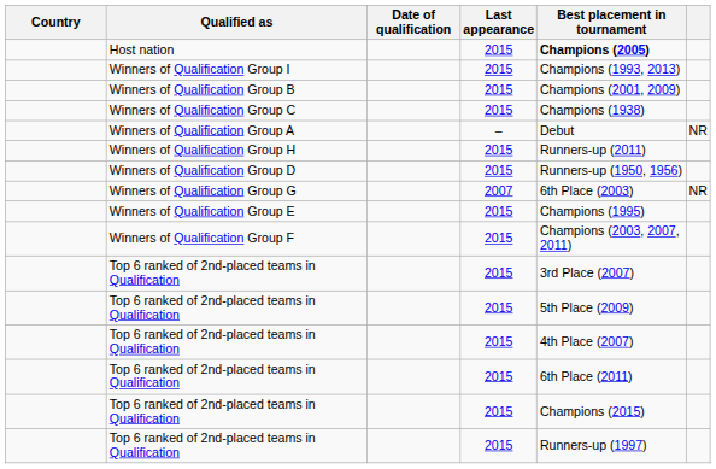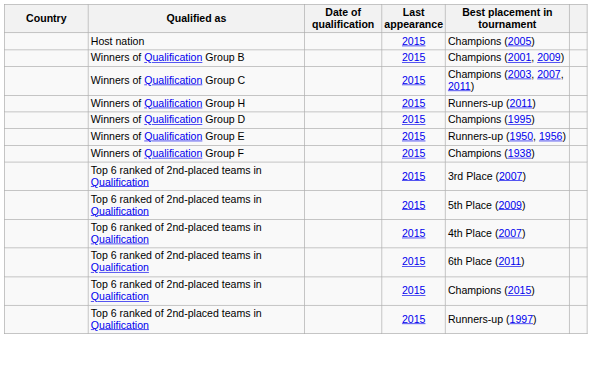Host nation | Best placement in tournament: bold -> normal
- row: Winners of Qualification Group I | 2015 | Champions (1993, 2013)
Winners of Qualification Group C | Best placement in tournament: Champions (1938) -> Champions (2003, 2007, 2011)
- row: Winners of Qualification Group A | – | Debut | NR
Winners of Qualification Group D | Best placement in tournament: Runners-up (1950, 1956) -> Champions (1995)
- row: Winners of Qualification Group G | 2007 | 6th Place (2003) | NR
Winners of Qualification Group E | Best placement in tournament: Champions (1995) -> Runners-up (1950, 1956)
Winners of Qualification Group F | Best placement in tournament: Champions (2003, 2007, 2011) -> Champions (1938)
